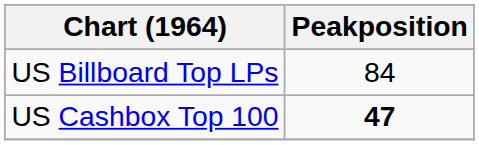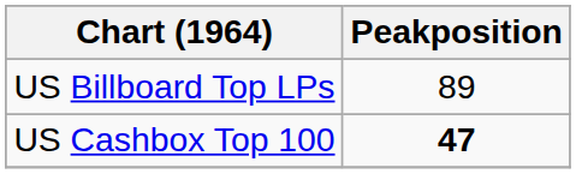US Billboard Top LPs | Peakposition: 84 -> 89
